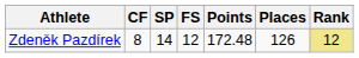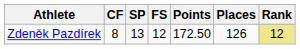Zdeněk Pazdírek | SP: 14 -> 13
Zdeněk Pazdírek | Points: 172.48 -> 172.50
